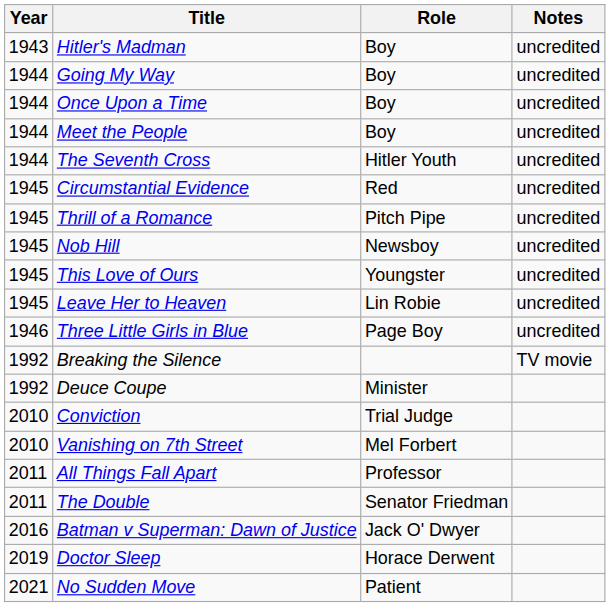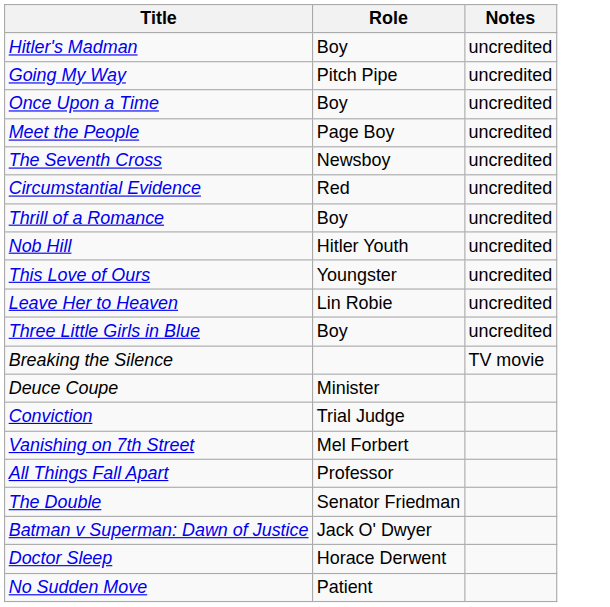- column: Year | 1943 | 1944 | 1944 | 1944 | 1944 | 1945 | 1945 | 1945 | 1945 | 1945 | 1946 | 1992 | 1992 | 2010 | 2010 | 2011 | 2011 | 2016 | 2019 | 2021
Going My Way | Role: Boy -> Pitch Pipe
Meet the People | Role: Boy -> Page Boy
The Seventh Cross | Role: Hitler Youth -> Newsboy
Thrill of a Romance | Role: Pitch Pipe -> Boy
Nob Hill | Role: Newsboy -> Hitler Youth
Three Little Girls in Blue | Role: Page Boy -> Boy
